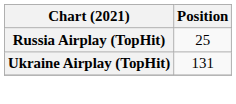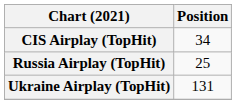+ row: CIS Airplay (TopHit) | 34
